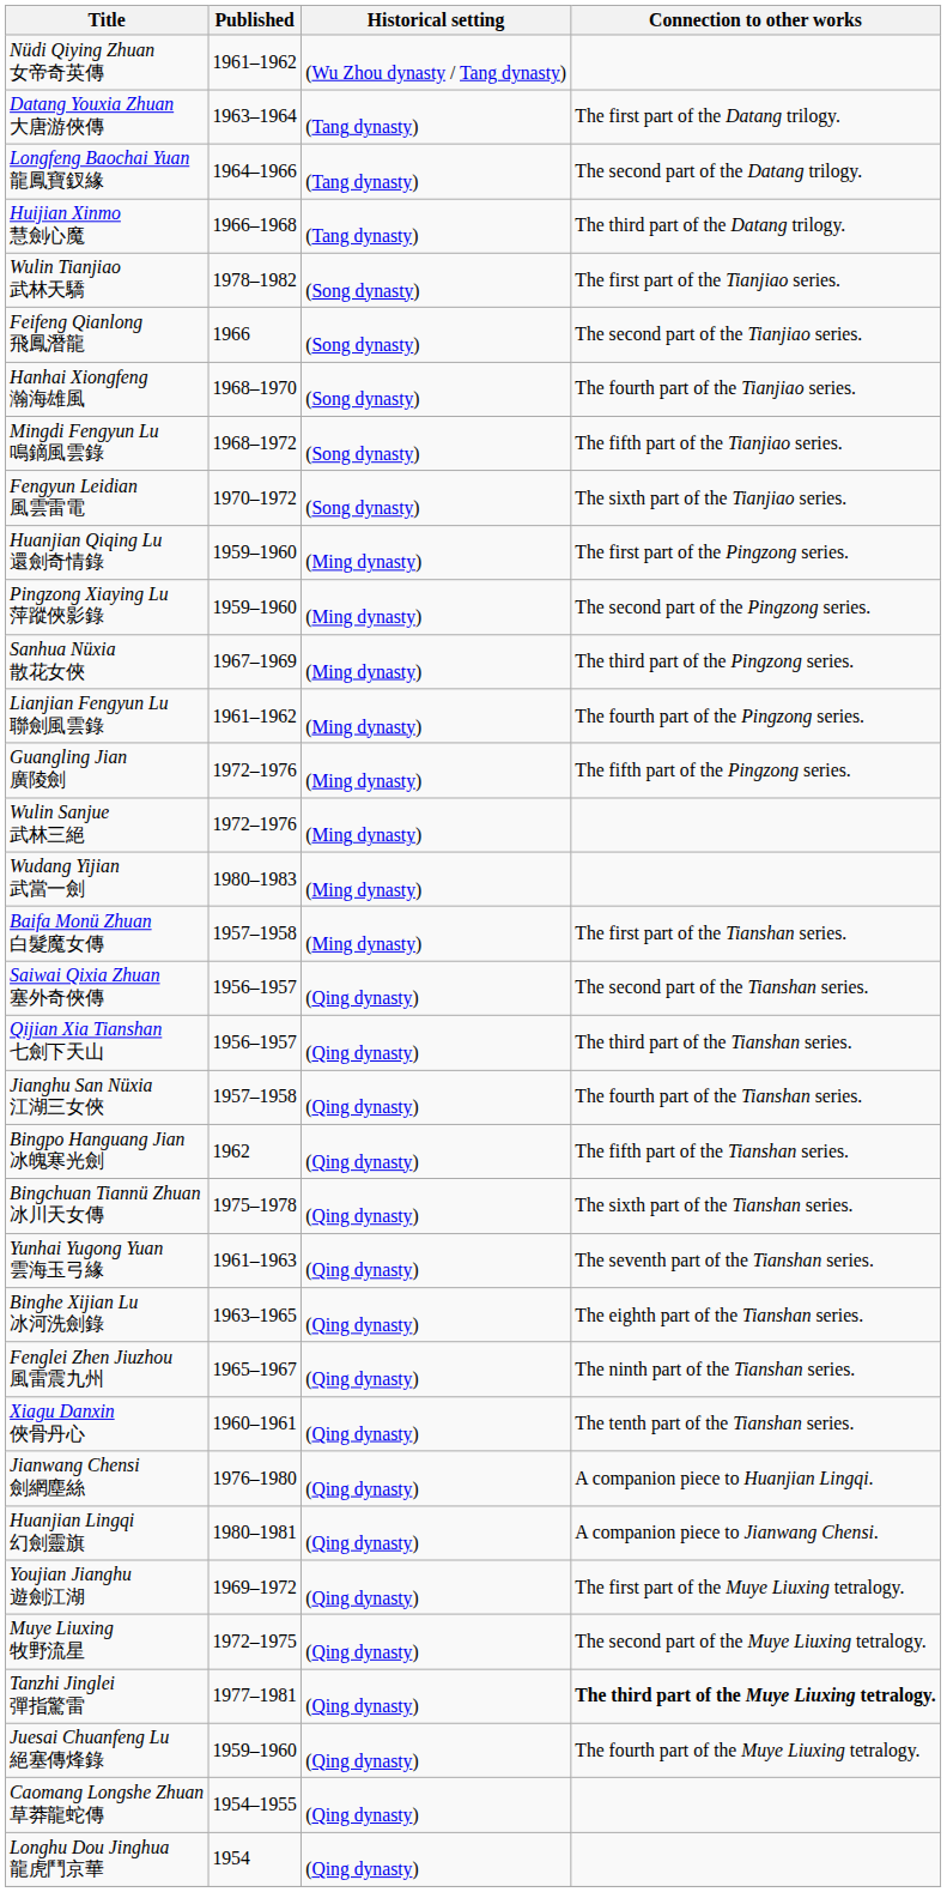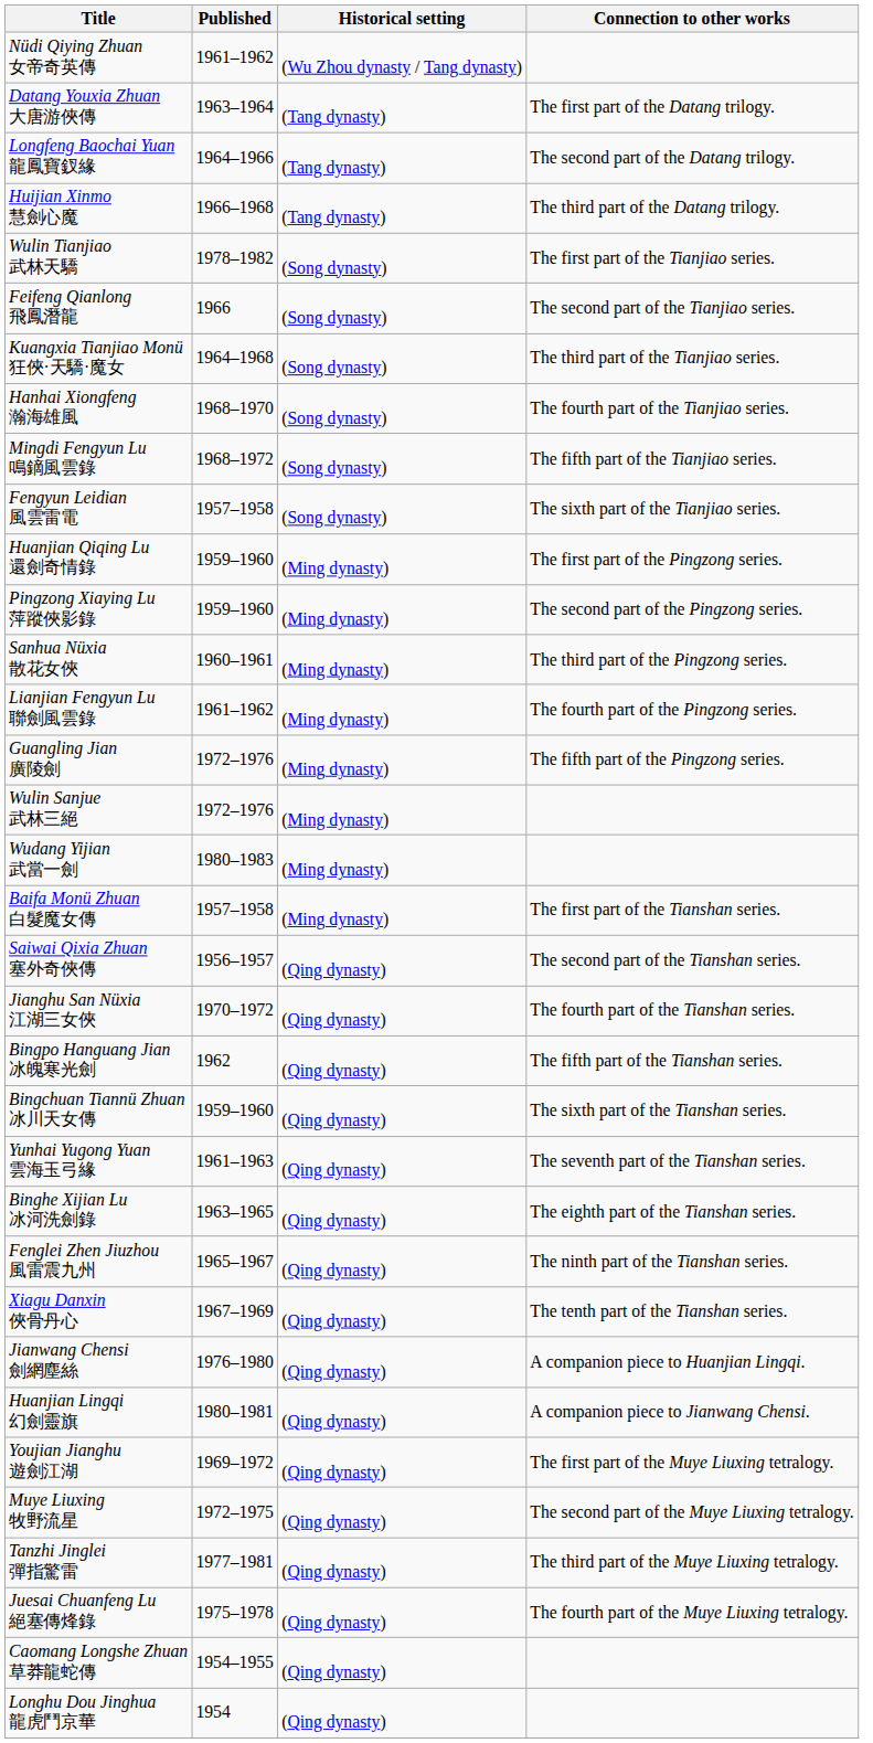+ row: Kuangxia Tianjiao Monü 狂俠·天驕·魔女 | 1964–1968 | (Song dynasty) | The third part of the Tianjiao series.
Fengyun Leidian 風雲雷電 | Published: 1970–1972 -> 1957–1958
Sanhua Nüxia 散花女俠 | Published: 1967–1969 -> 1960–1961
- row: Qijian Xia Tianshan 七劍下天山 | 1956–1957 | (Qing dynasty) | The third part of the Tianshan series.
Jianghu San Nüxia 江湖三女俠 | Published: 1957–1958 -> 1970–1972
Bingchuan Tiannü Zhuan 冰川天女傳 | Published: 1975–1978 -> 1959–1960
Xiagu Danxin 俠骨丹心 | Published: 1960–1961 -> 1967–1969
Tanzhi Jinglei 彈指驚雷 | Connection to other works: bold -> normal
Juesai Chuanfeng Lu 絕塞傳烽錄 | Published: 1959–1960 -> 1975–1978
